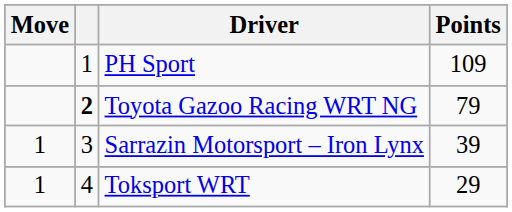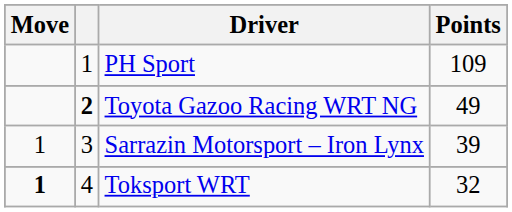Toyota Gazoo Racing WRT NG | Points: 79 -> 49
Toksport WRT | Move: normal -> bold
Toksport WRT | Points: 29 -> 32
